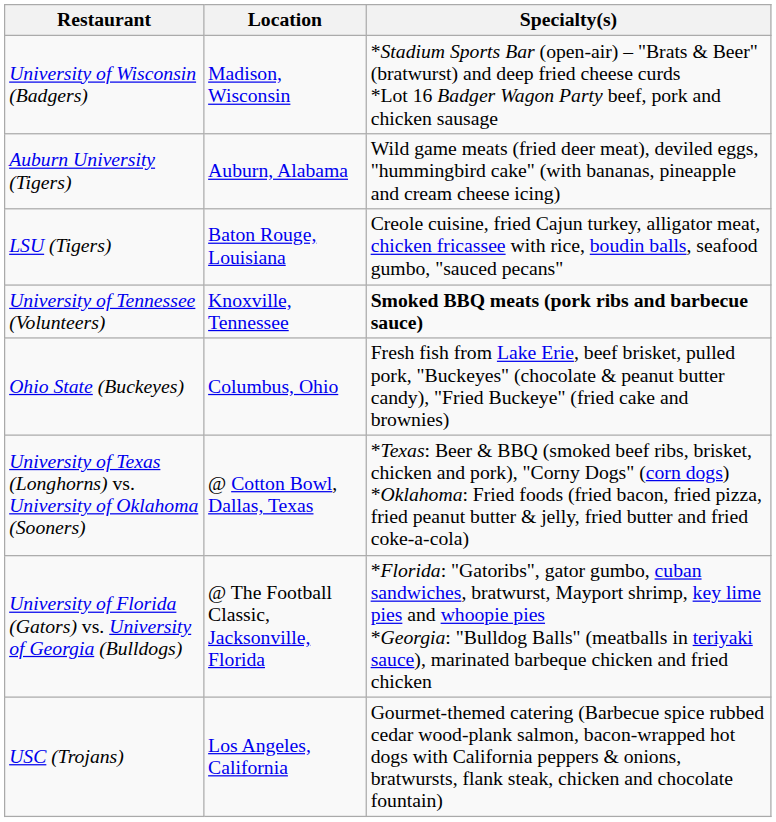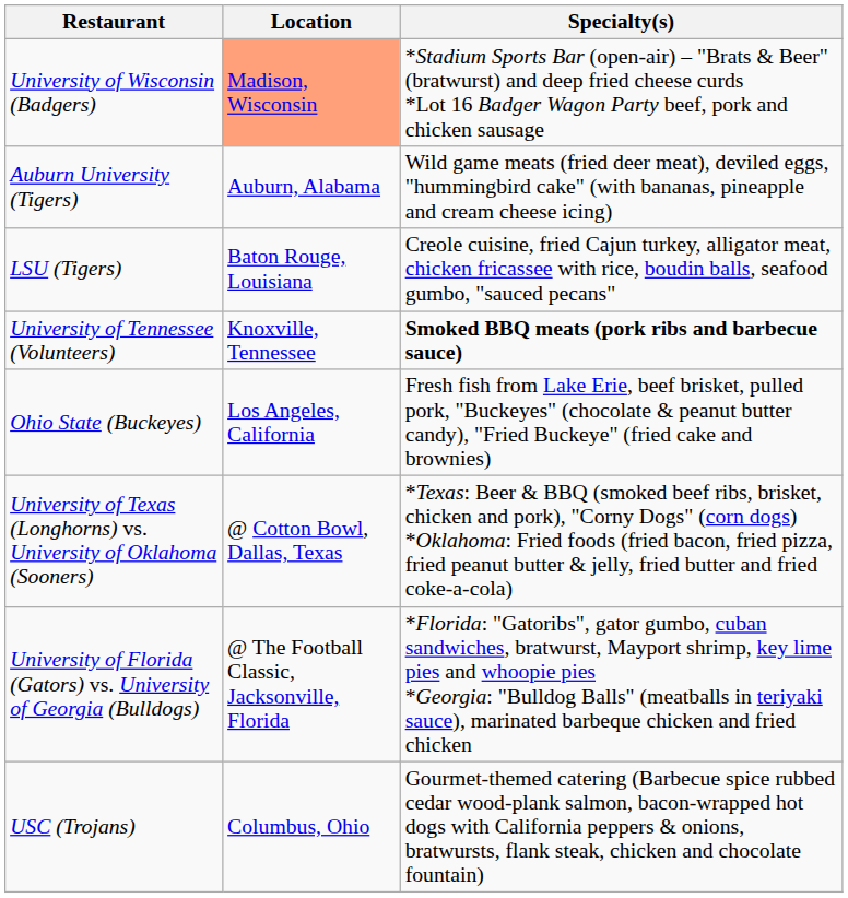University of Wisconsin (Badgers) | Location: no background -> lightsalmon background
Ohio State (Buckeyes) | Location: Columbus, Ohio -> Los Angeles, California
USC (Trojans) | Location: Los Angeles, California -> Columbus, Ohio
